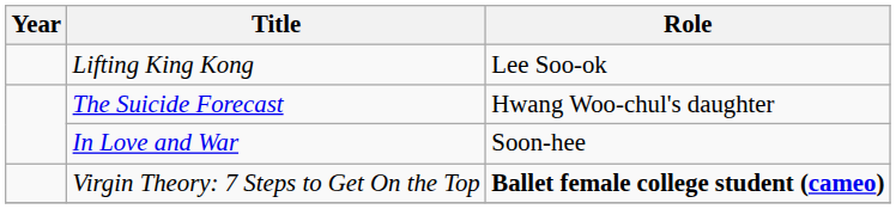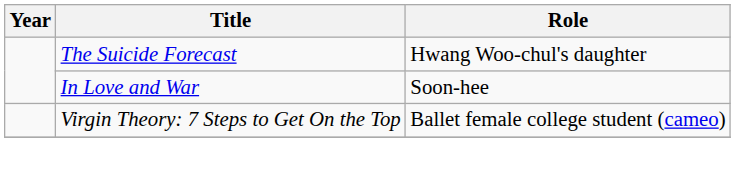- row: Lifting King Kong | Lee Soo-ok
Virgin Theory: 7 Steps to Get On the Top | Role: bold -> normal
